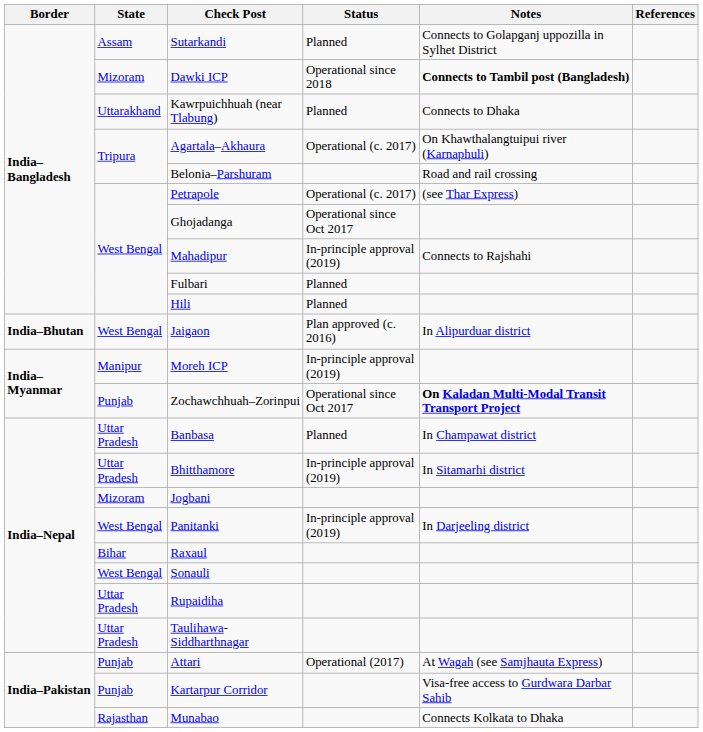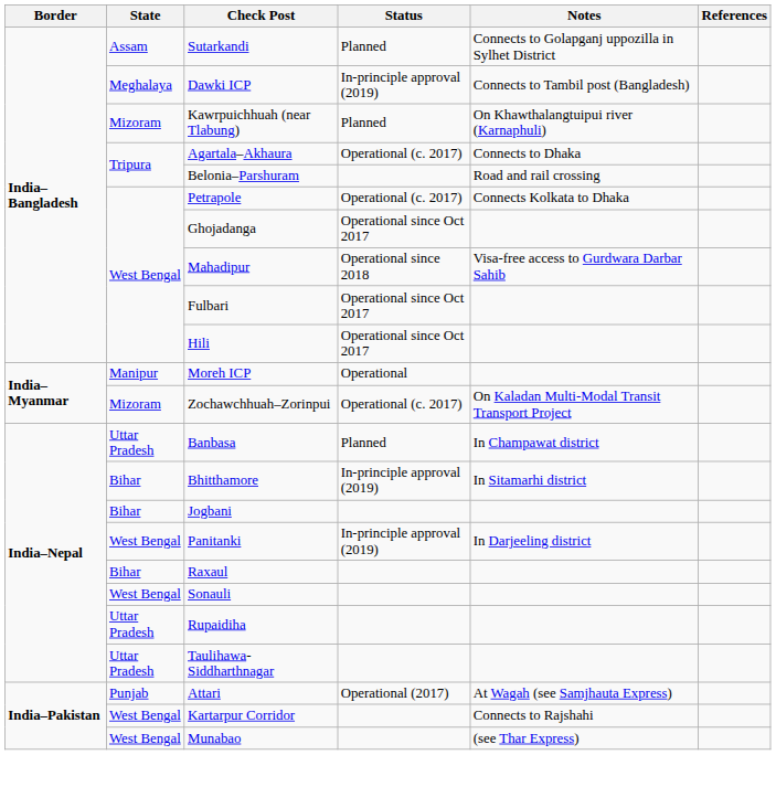Dawki ICP | State: Mizoram -> Meghalaya
Dawki ICP | Status: Operational since 2018 -> In-principle approval (2019)
Dawki ICP | Notes: bold -> normal
Kawrpuichhuah (near Tlabung) | State: Uttarakhand -> Mizoram
Kawrpuichhuah (near Tlabung) | Notes: Connects to Dhaka -> On Khawthalangtuipui river (Karnaphuli)
Agartala–Akhaura | Notes: On Khawthalangtuipui river (Karnaphuli) -> Connects to Dhaka
Petrapole | Notes: (see Thar Express) -> Connects Kolkata to Dhaka
Mahadipur | Status: In-principle approval (2019) -> Operational since 2018
Mahadipur | Notes: Connects to Rajshahi -> Visa-free access to Gurdwara Darbar Sahib
Fulbari | Status: Planned -> Operational since Oct 2017
Hili | Status: Planned -> Operational since Oct 2017
- row: India–Bhutan | West Bengal | Jaigaon | Plan approved (c. 2016) | In Alipurduar district
Moreh ICP | Status: In-principle approval (2019) -> Operational
Zochawchhuah–Zorinpui | State: Punjab -> Mizoram
Zochawchhuah–Zorinpui | Status: Operational since Oct 2017 -> Operational (c. 2017)
Zochawchhuah–Zorinpui | Notes: bold -> normal
Bhitthamore | State: Uttar Pradesh -> Bihar
Jogbani | State: Mizoram -> Bihar
Kartarpur Corridor | State: Punjab -> West Bengal
Kartarpur Corridor | Notes: Visa-free access to Gurdwara Darbar Sahib -> Connects to Rajshahi
Munabao | State: Rajasthan -> West Bengal
Munabao | Notes: Connects Kolkata to Dhaka -> (see Thar Express)
